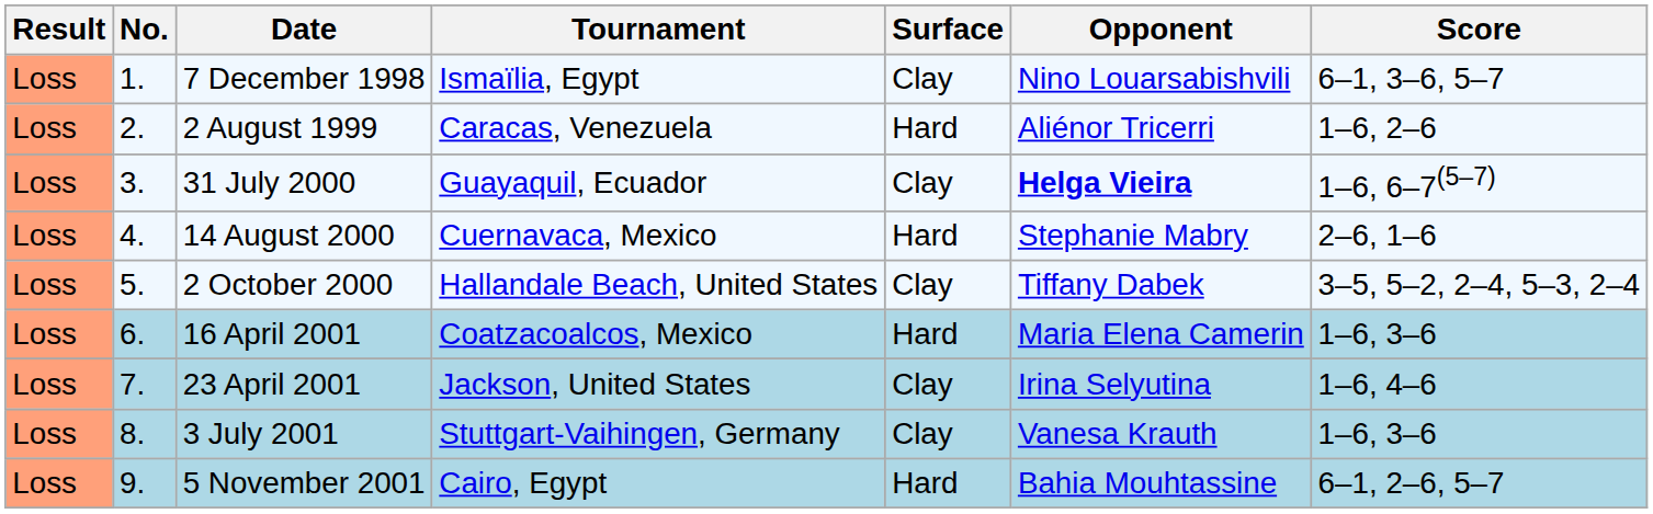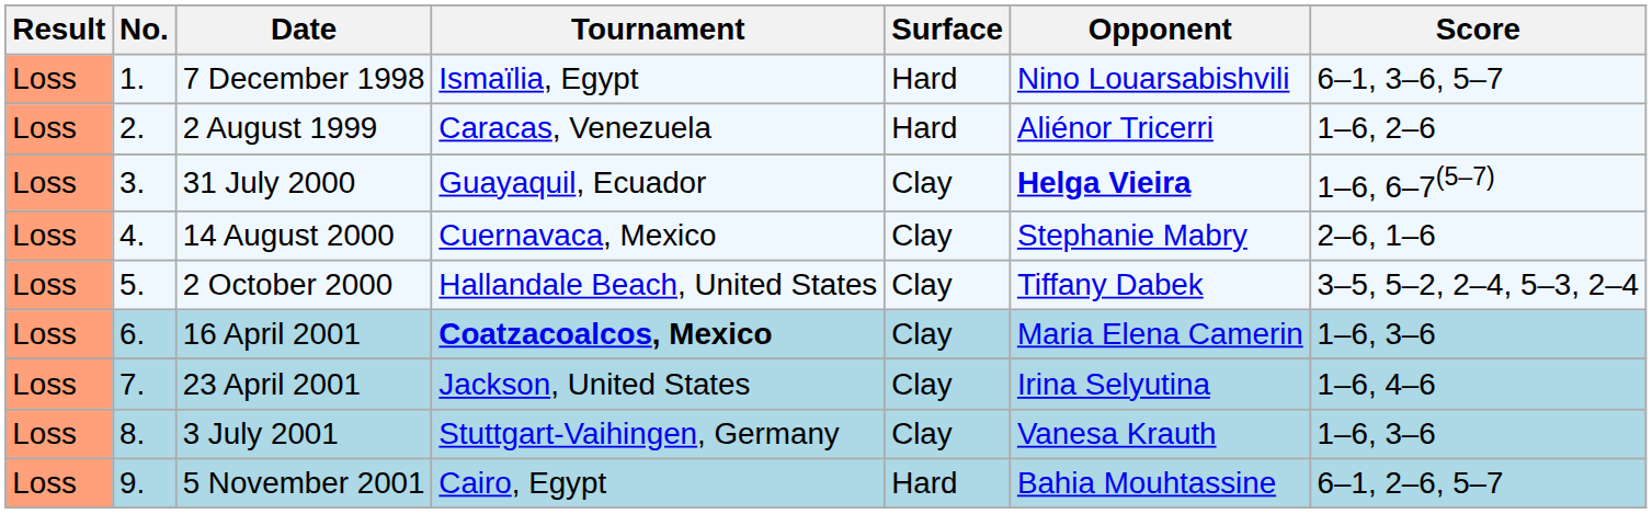7 December 1998 | Surface: Clay -> Hard
14 August 2000 | Surface: Hard -> Clay
16 April 2001 | Tournament: normal -> bold
16 April 2001 | Surface: Hard -> Clay
